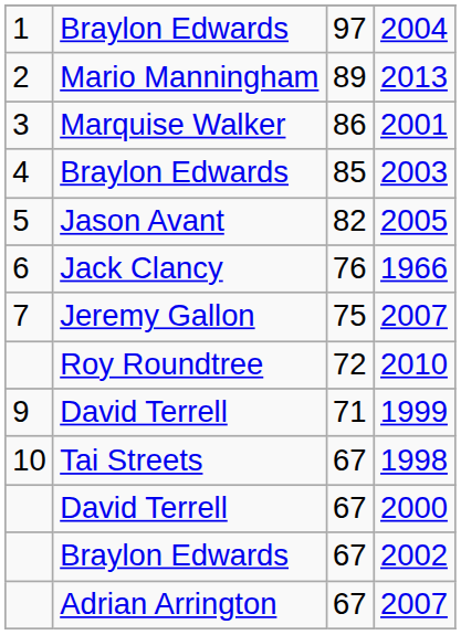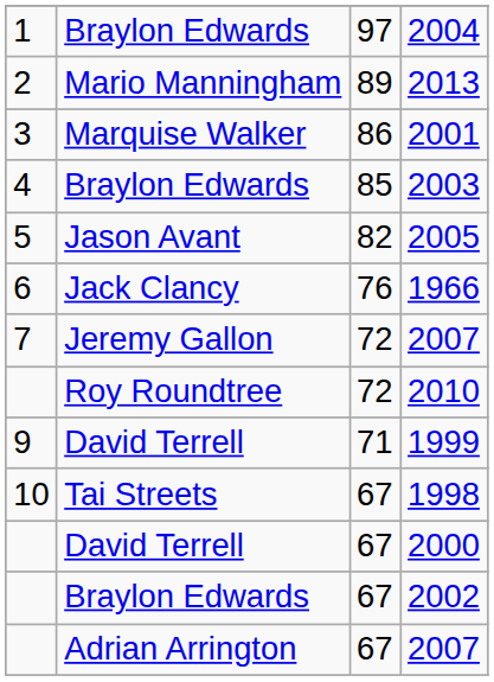7 / 2007 | column 3: 75 -> 72
